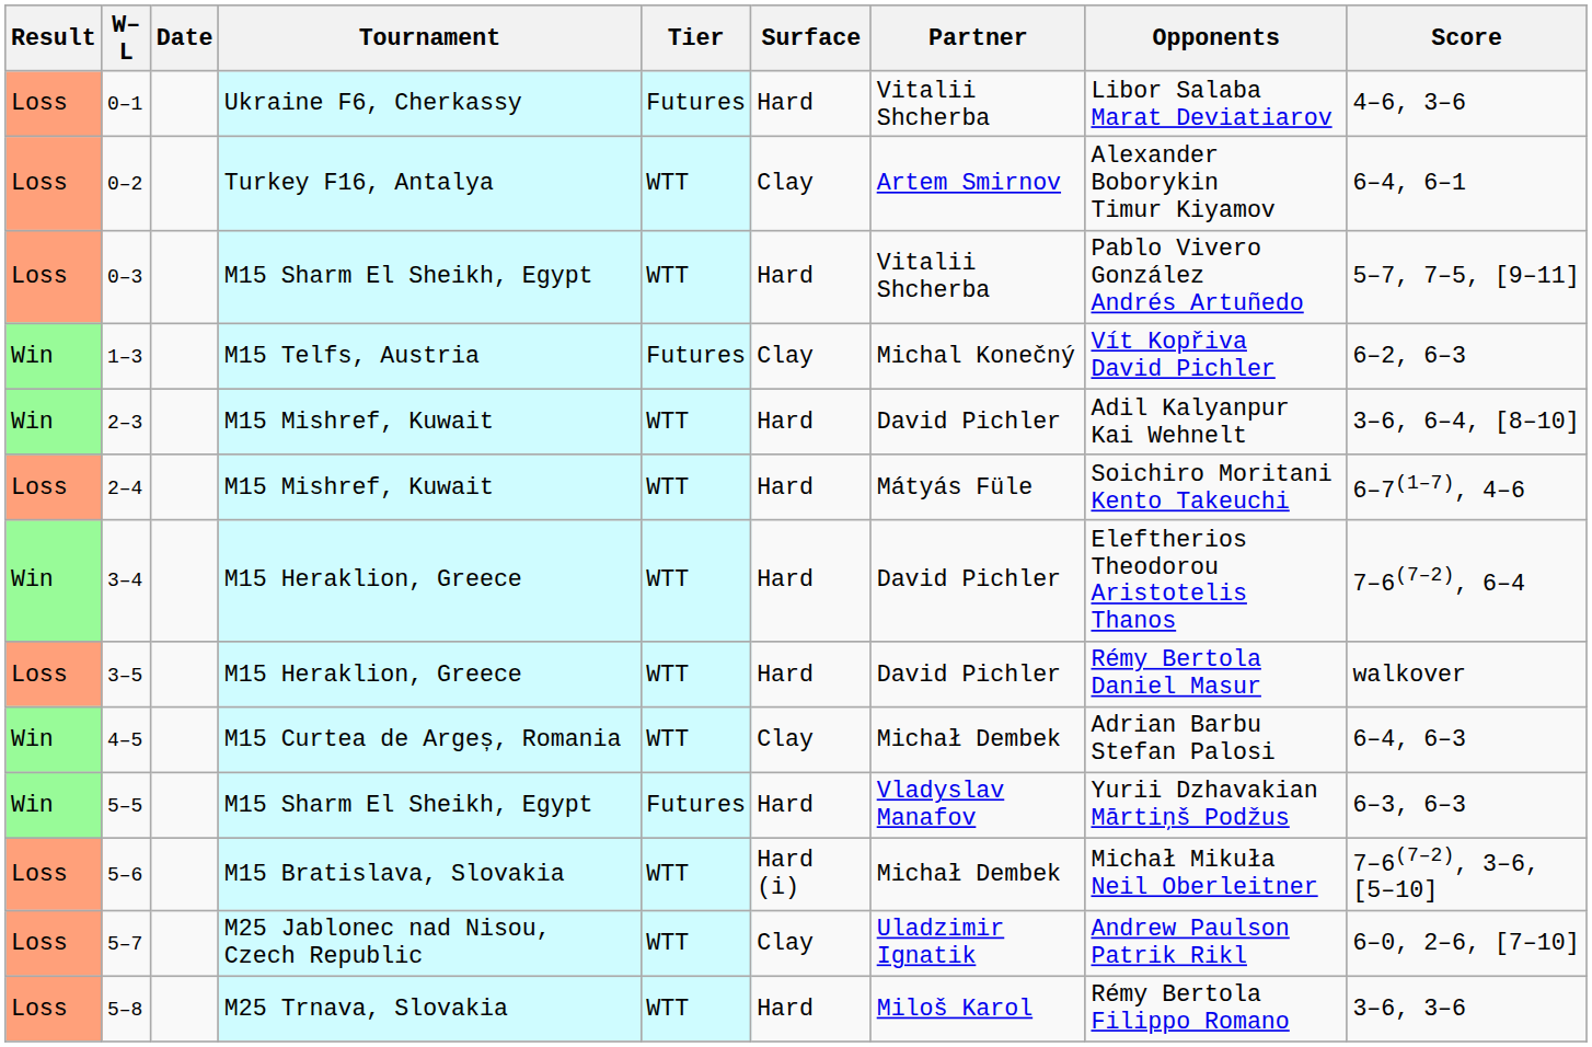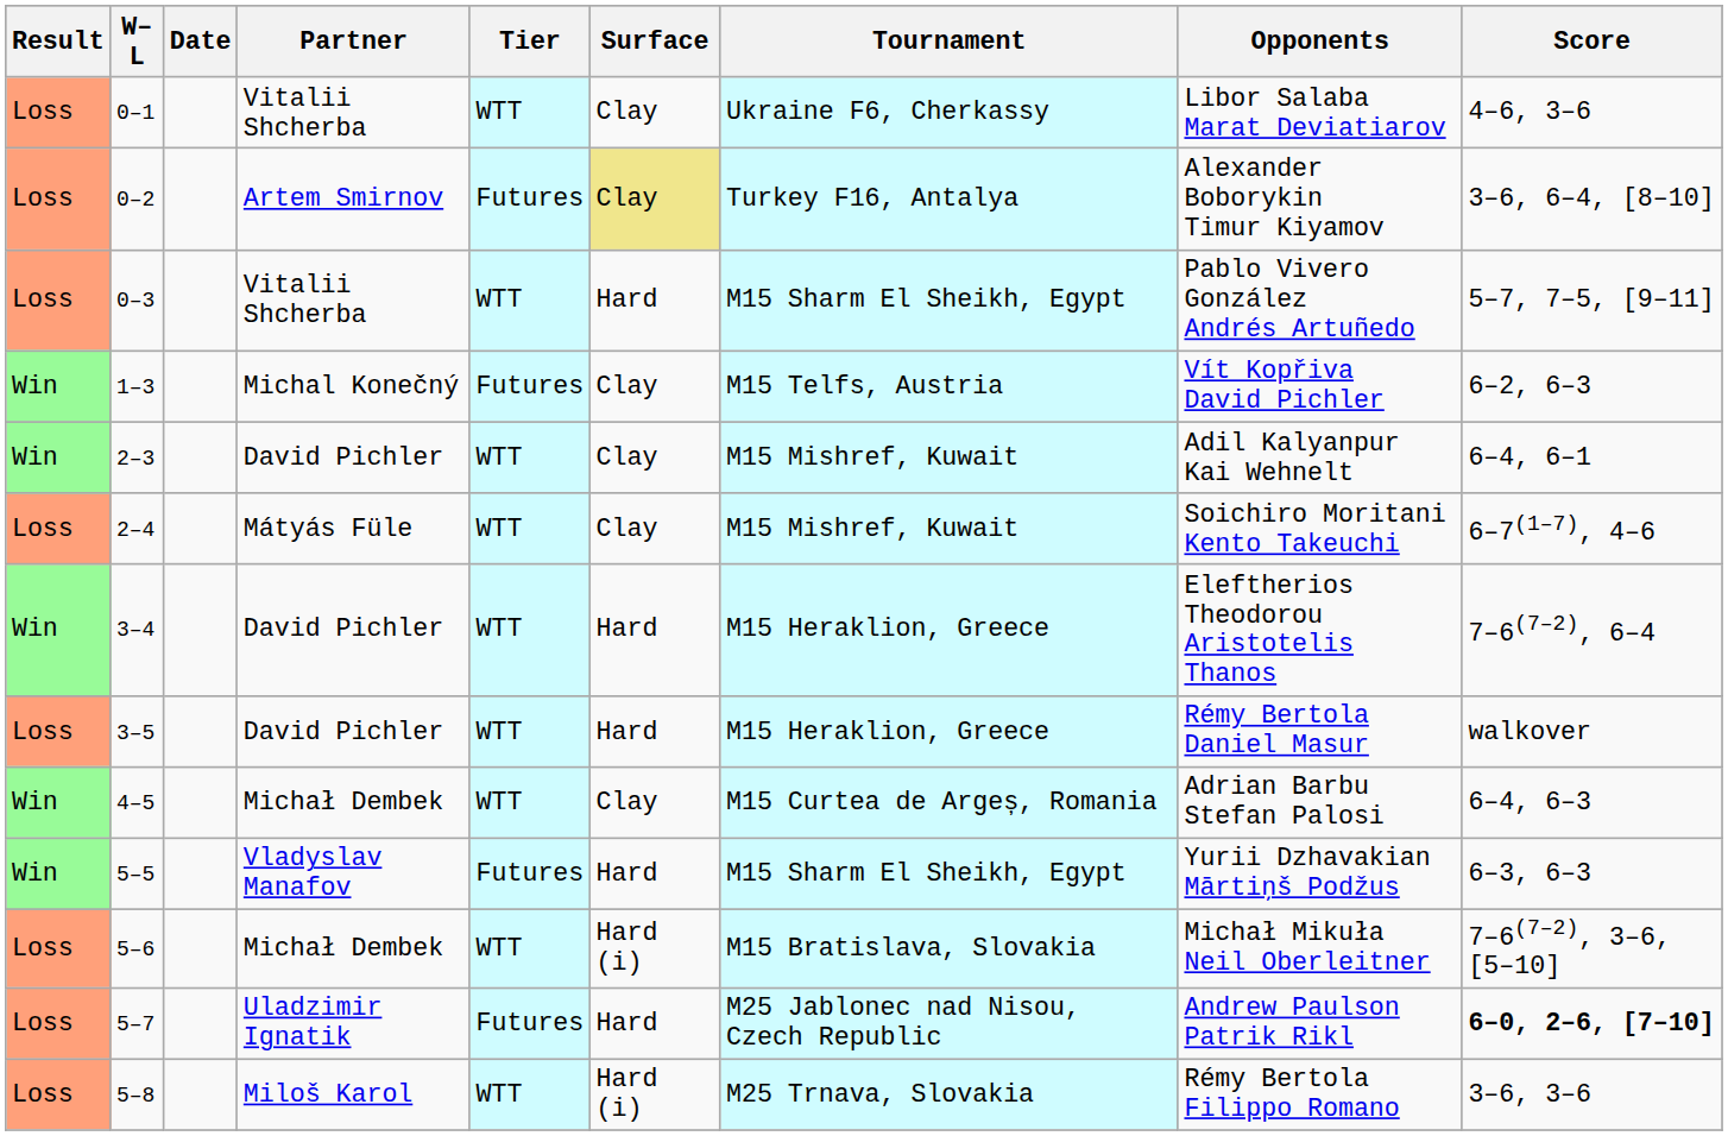columns swapped: Tournament <-> Partner
0–1 | Tier: Futures -> WTT
0–1 | Surface: Hard -> Clay
0–2 | Tier: WTT -> Futures
0–2 | Surface: no background -> khaki background
0–2 | Score: 6–4, 6–1 -> 3–6, 6–4, [8–10]
2–3 | Surface: Hard -> Clay
2–3 | Score: 3–6, 6–4, [8–10] -> 6–4, 6–1
2–4 | Surface: Hard -> Clay
5–7 | Tier: WTT -> Futures
5–7 | Surface: Clay -> Hard
5–7 | Score: normal -> bold
5–8 | Surface: Hard -> Hard (i)
